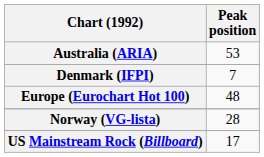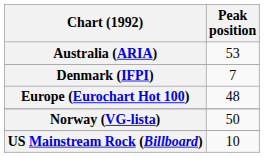Norway (VG-lista) | Peak position: 28 -> 50
US Mainstream Rock (Billboard) | Peak position: 17 -> 10
